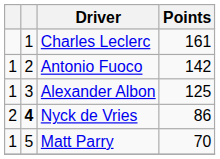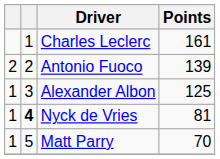Antonio Fuoco | column 1: 1 -> 2
Antonio Fuoco | Points: 142 -> 139
Nyck de Vries | column 1: 2 -> 1
Nyck de Vries | Points: 86 -> 81
